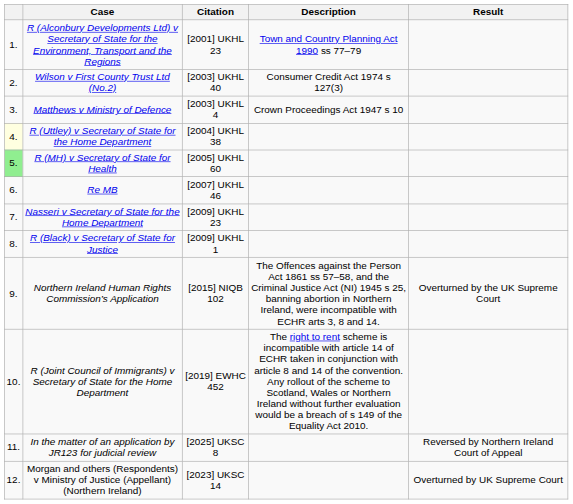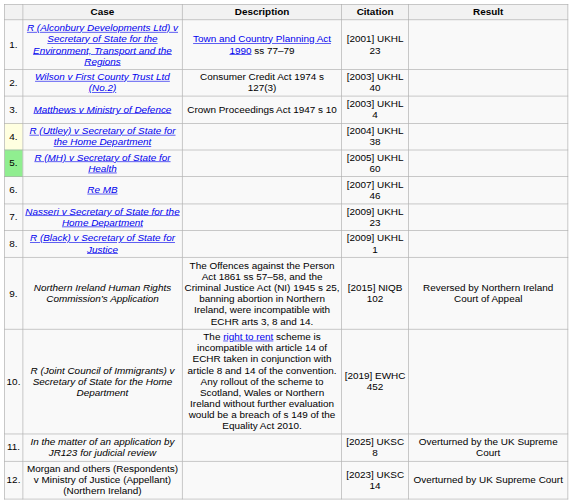columns swapped: Citation <-> Description
Northern Ireland Human Rights Commission’s Application | Result: Overturned by the UK Supreme Court -> Reversed by Northern Ireland Court of Appeal
In the matter of an application by JR123 for judicial review | Result: Reversed by Northern Ireland Court of Appeal -> Overturned by the UK Supreme Court
